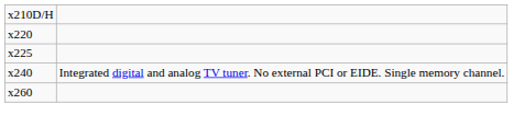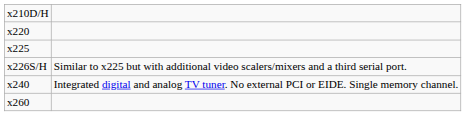+ row: x226S/H | Similar to x225 but with additional video scalers/mixers and a third serial port.
